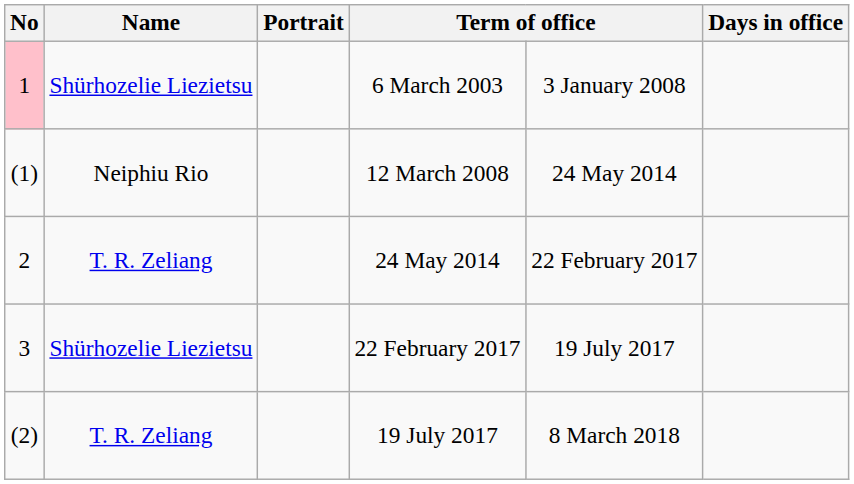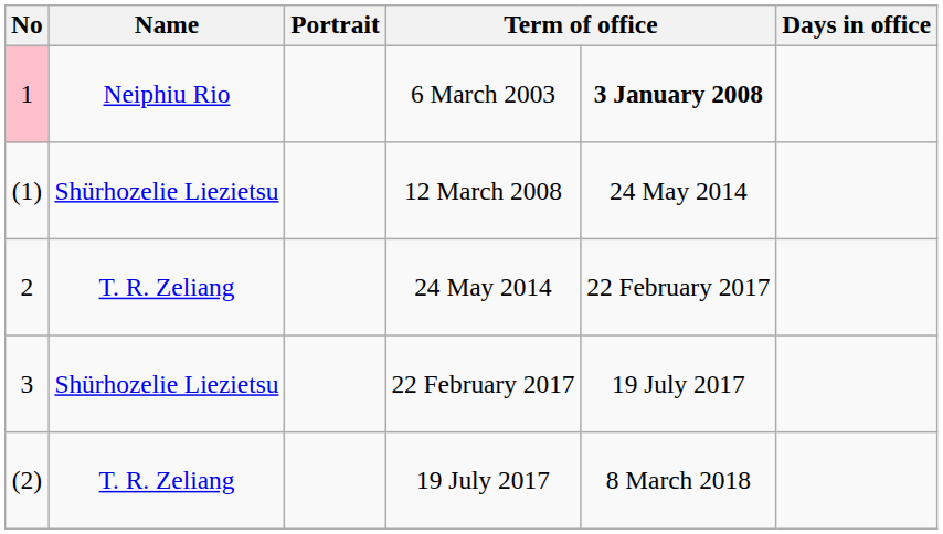6 March 2003 | Name: Shürhozelie Liezietsu -> Neiphiu Rio
6 March 2003 | column 5: normal -> bold
12 March 2008 | Name: Neiphiu Rio -> Shürhozelie Liezietsu
